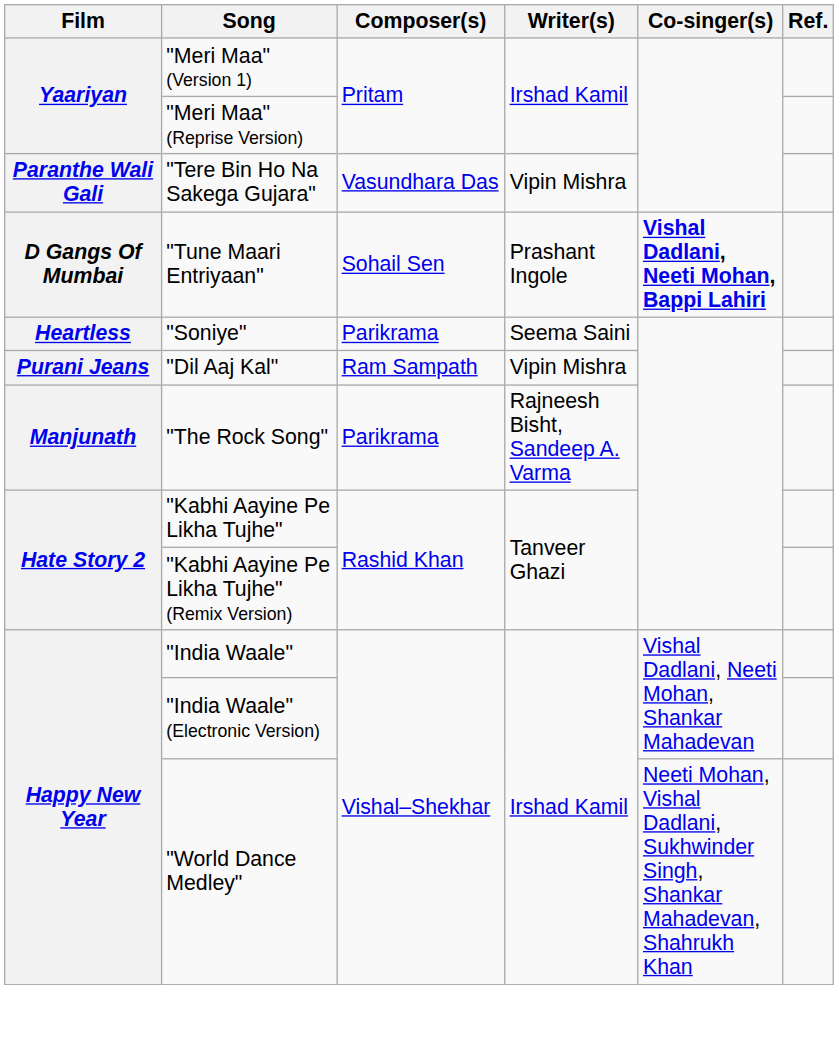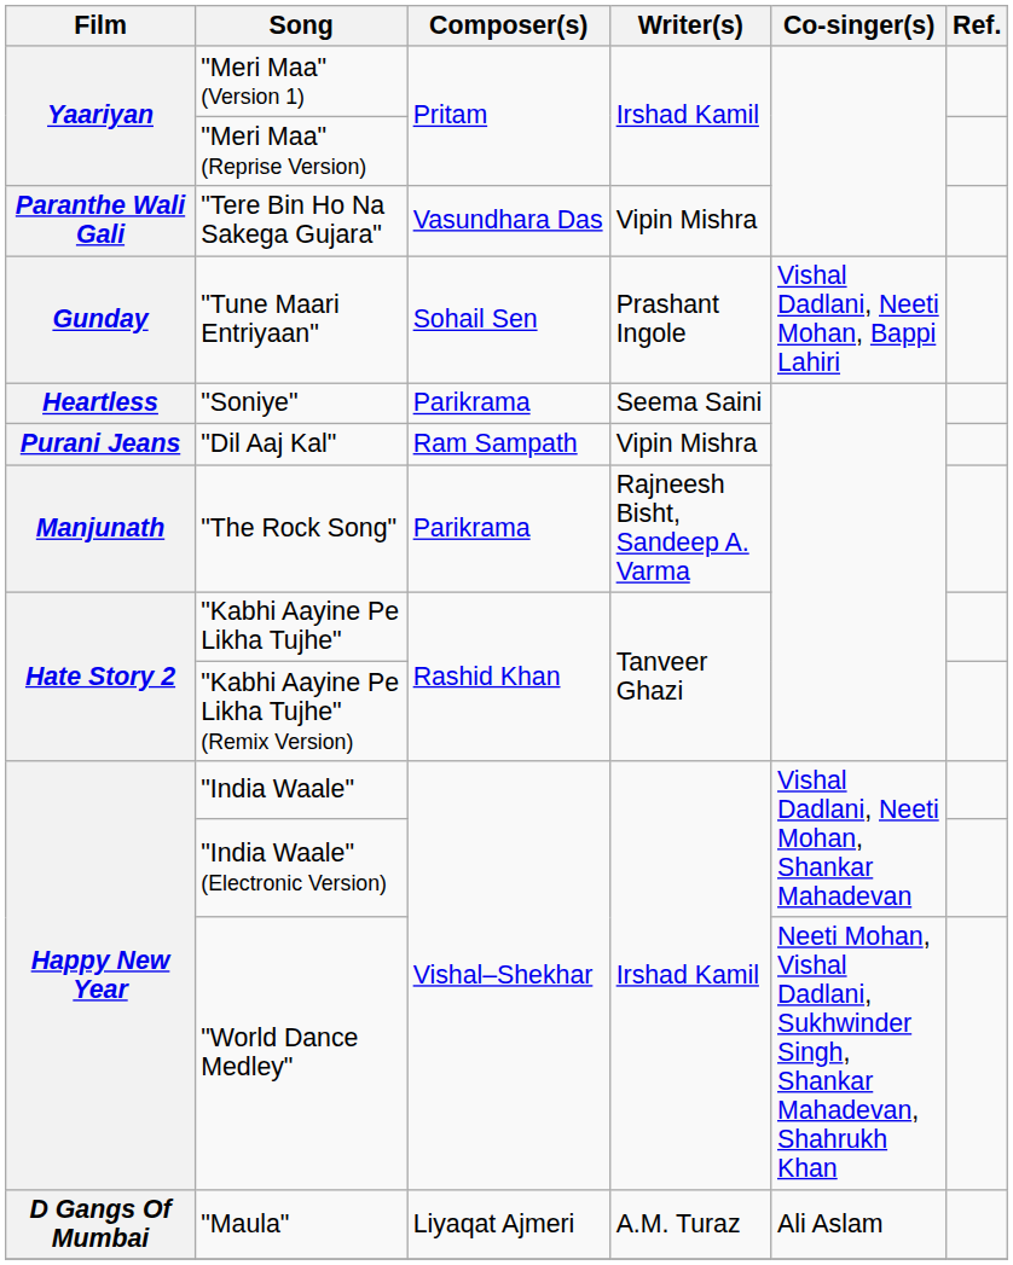"Tune Maari Entriyaan" | Film: D Gangs Of Mumbai -> Gunday
"Tune Maari Entriyaan" | Co-singer(s): bold -> normal
+ row: D Gangs Of Mumbai | "Maula" | Liyaqat Ajmeri | A.M. Turaz | Ali Aslam
